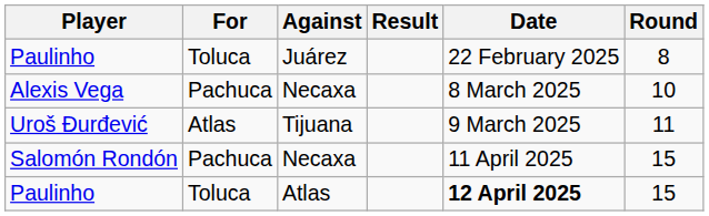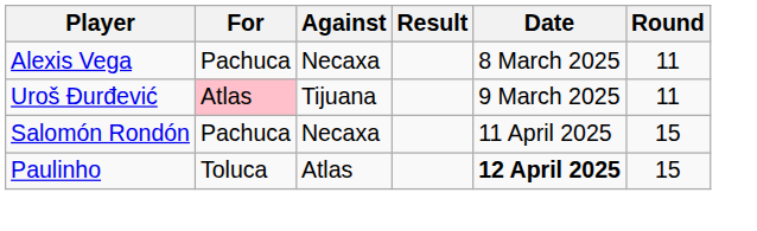- row: Paulinho | Toluca | Juárez | 22 February 2025 | 8
Alexis Vega | Round: 10 -> 11
Uroš Đurđević | For: no background -> pink background
